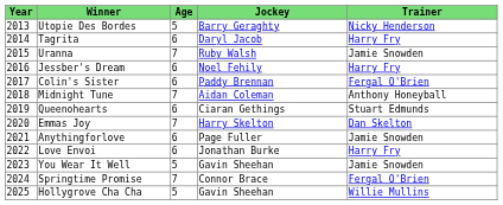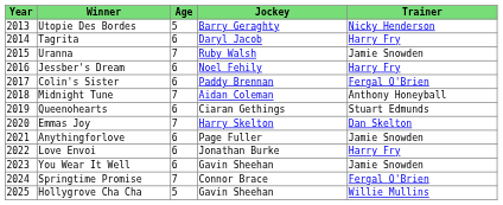You Wear It Well | Age: 5 -> 6
